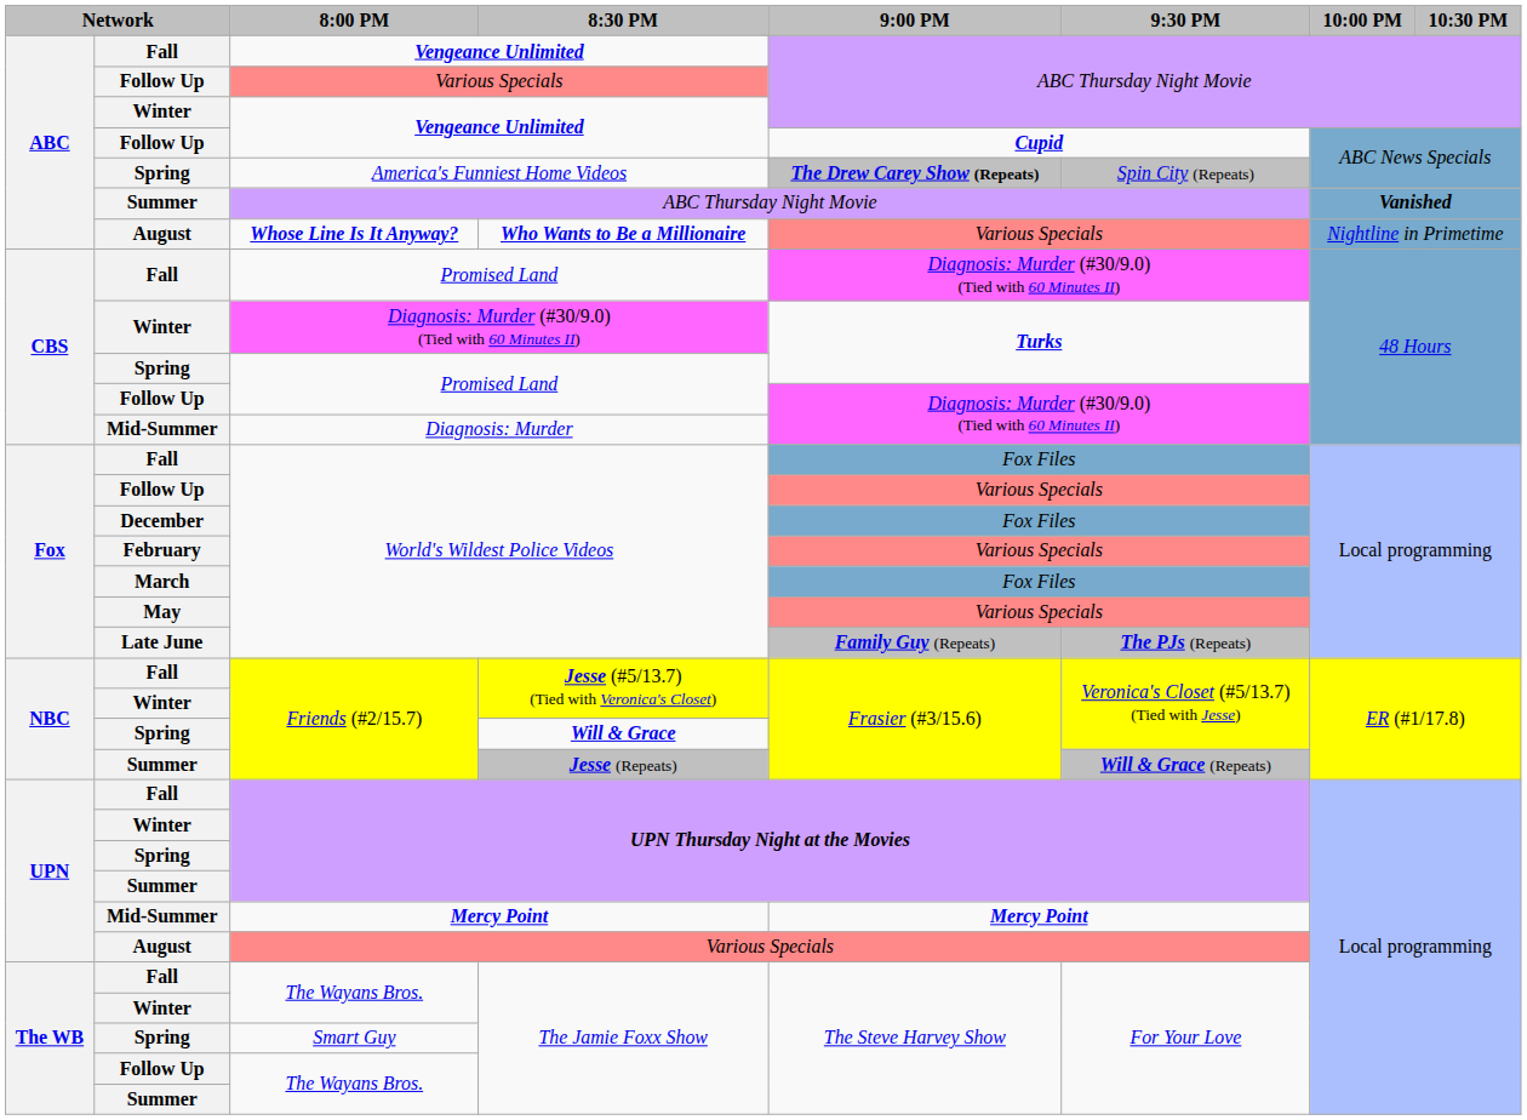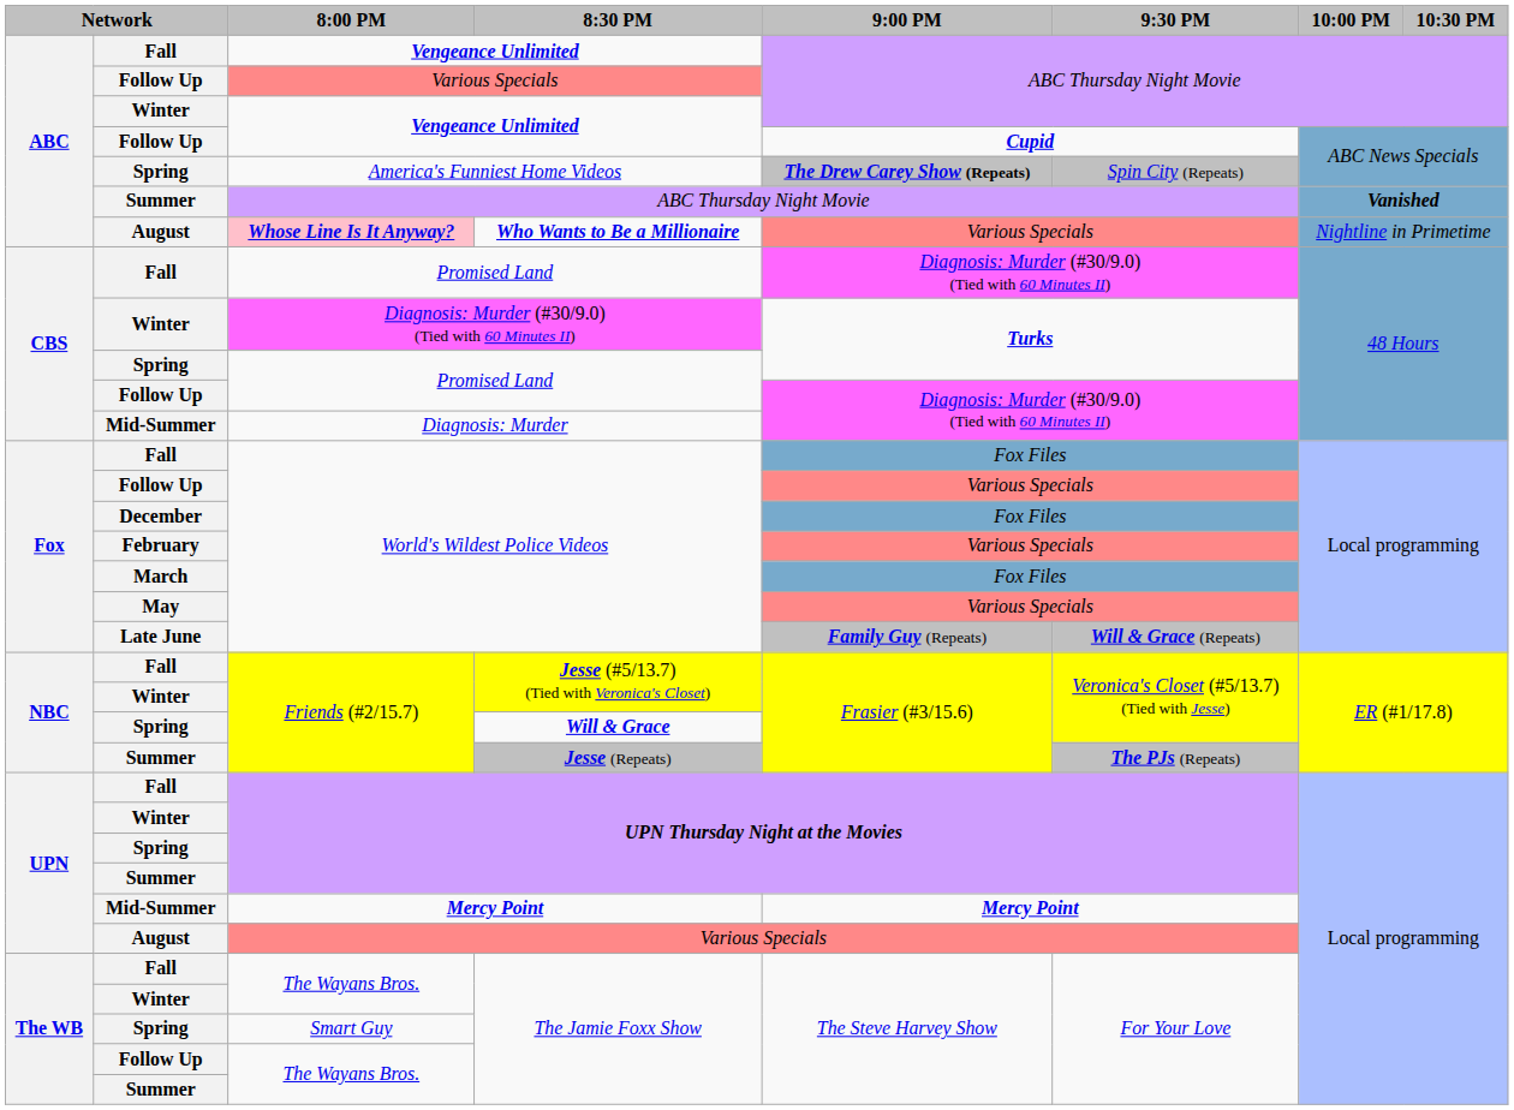Who Wants to Be a Millionaire | 8:00 PM: no background -> pink background
Late June / World's Wildest Police Videos | 9:30 PM: The PJs (Repeats) -> Will & Grace (Repeats)
Jesse (Repeats) | 9:30 PM: Will & Grace (Repeats) -> The PJs (Repeats)
